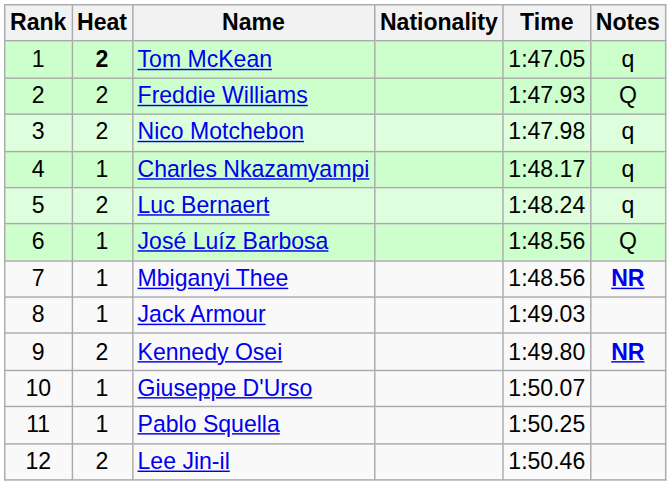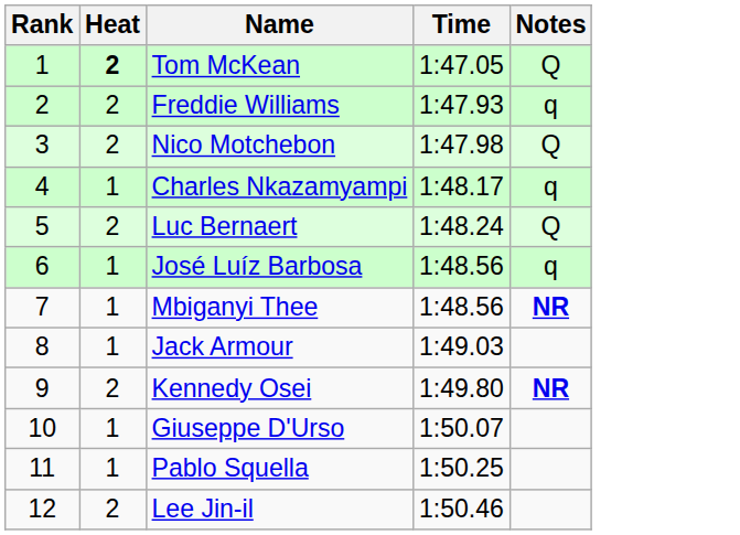- column: Nationality
Tom McKean | Notes: q -> Q
Freddie Williams | Notes: Q -> q
Nico Motchebon | Notes: q -> Q
Luc Bernaert | Notes: q -> Q
José Luíz Barbosa | Notes: Q -> q
